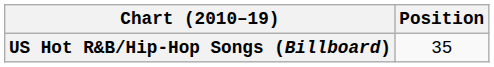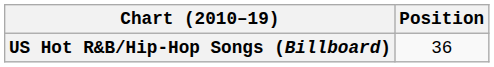US Hot R&B/Hip-Hop Songs (Billboard) | Position: 35 -> 36
